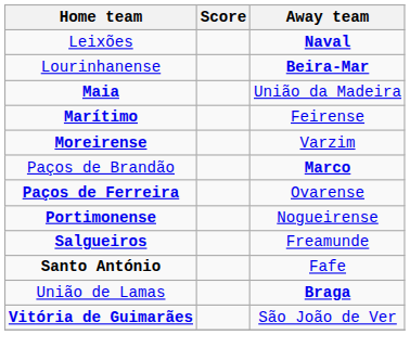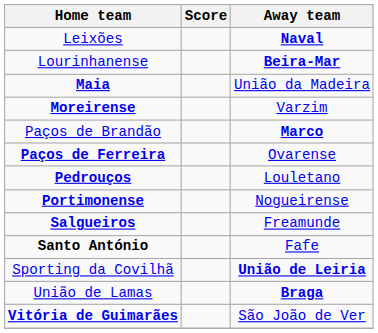- row: Marítimo | Feirense
+ row: Pedrouços | Louletano
+ row: Sporting da Covilhã | União de Leiria
